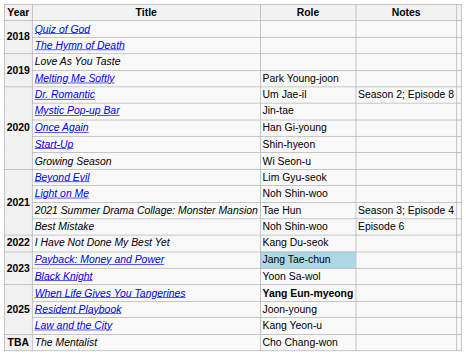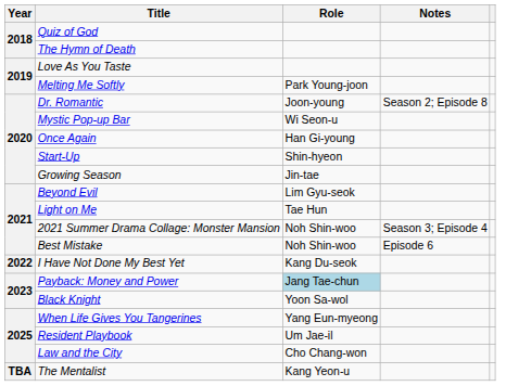Dr. Romantic | Role: Um Jae-il -> Joon-young
Mystic Pop-up Bar | Role: Jin-tae -> Wi Seon-u
Growing Season | Role: Wi Seon-u -> Jin-tae
Light on Me | Role: Noh Shin-woo -> Tae Hun
2021 Summer Drama Collage: Monster Mansion | Role: Tae Hun -> Noh Shin-woo
When Life Gives You Tangerines | Role: bold -> normal
Resident Playbook | Role: Joon-young -> Um Jae-il
Law and the City | Role: Kang Yeon-u -> Cho Chang-won
The Mentalist | Role: Cho Chang-won -> Kang Yeon-u
